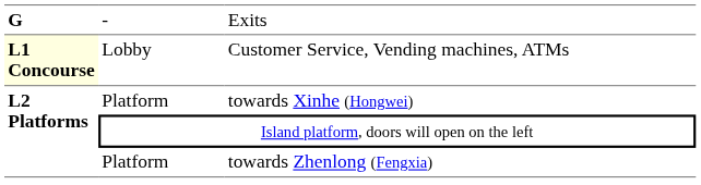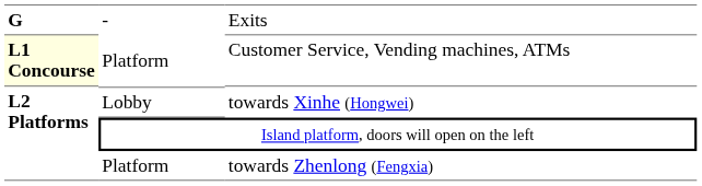Customer Service, Vending machines, ATMs | column 2: Lobby -> Platform
towards Xinhe (Hongwei) | column 2: Platform -> Lobby
